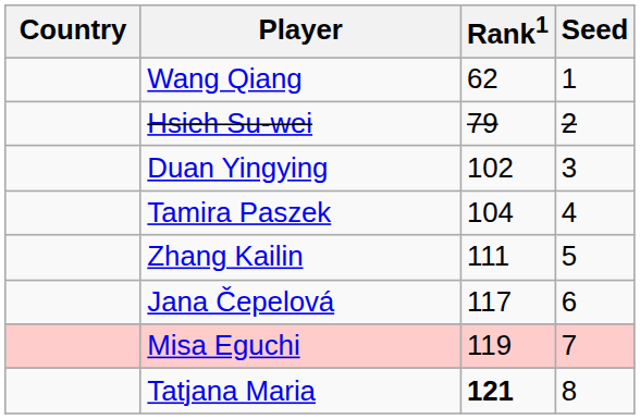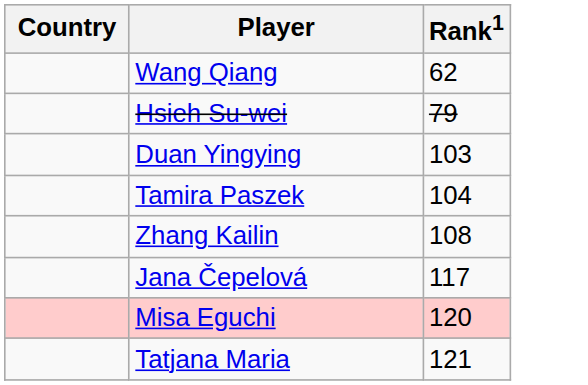- column: Seed | 1 | 2 | 3 | 4 | 5 | 6 | 7 | 8
Duan Yingying | Rank1: 102 -> 103
Zhang Kailin | Rank1: 111 -> 108
Misa Eguchi | Rank1: 119 -> 120
Tatjana Maria | Rank1: bold -> normal
